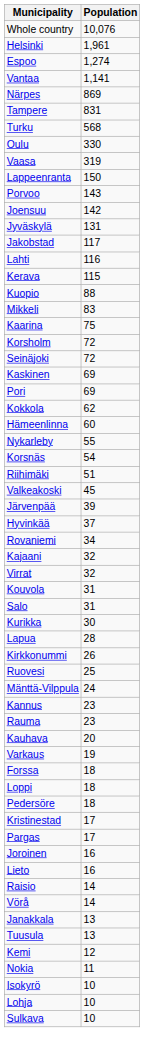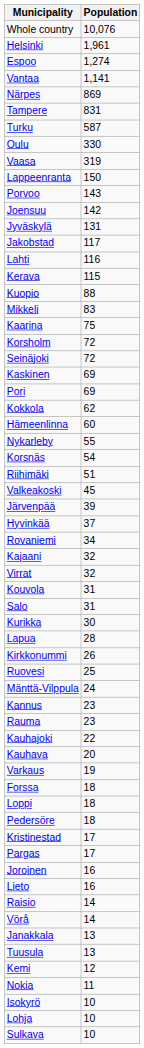Turku | Population: 568 -> 587
+ row: Kauhajoki | 22
